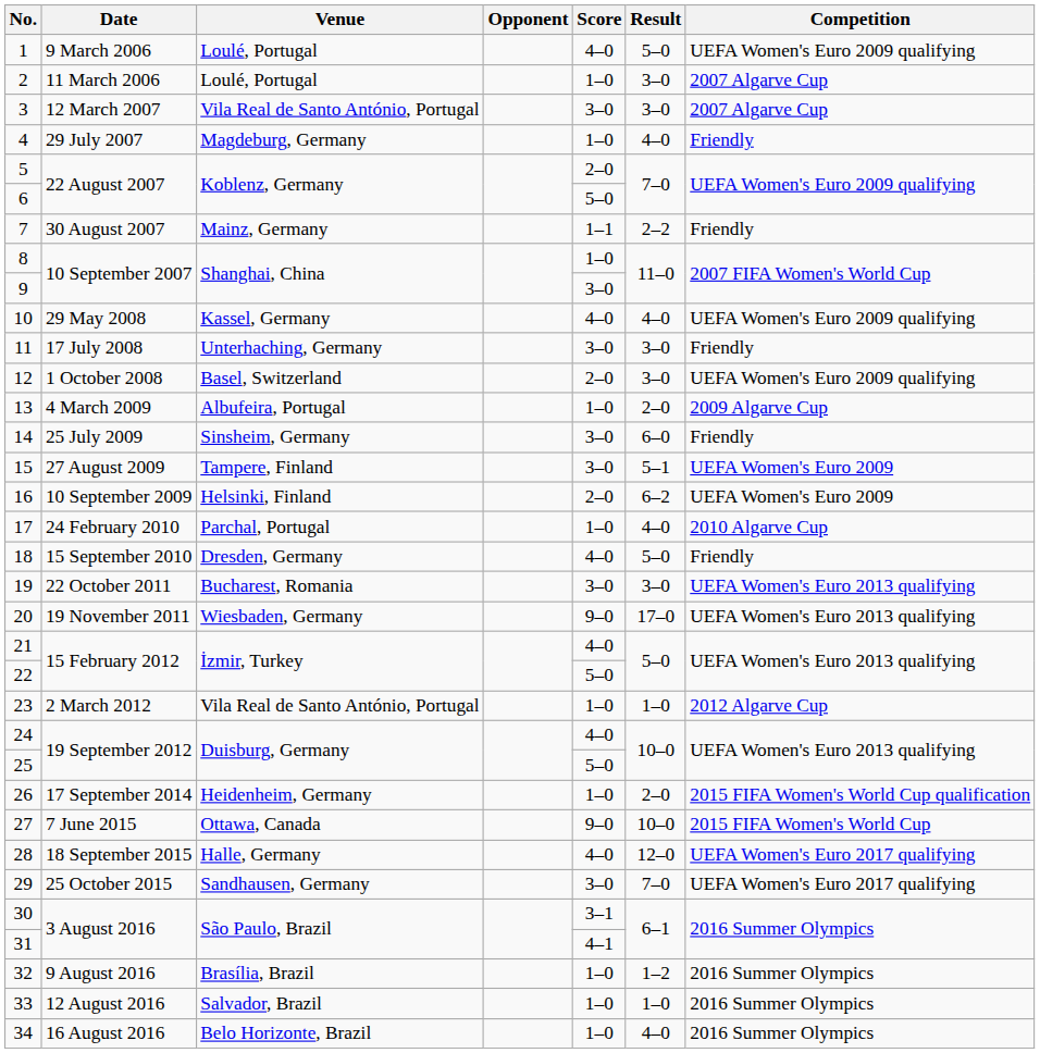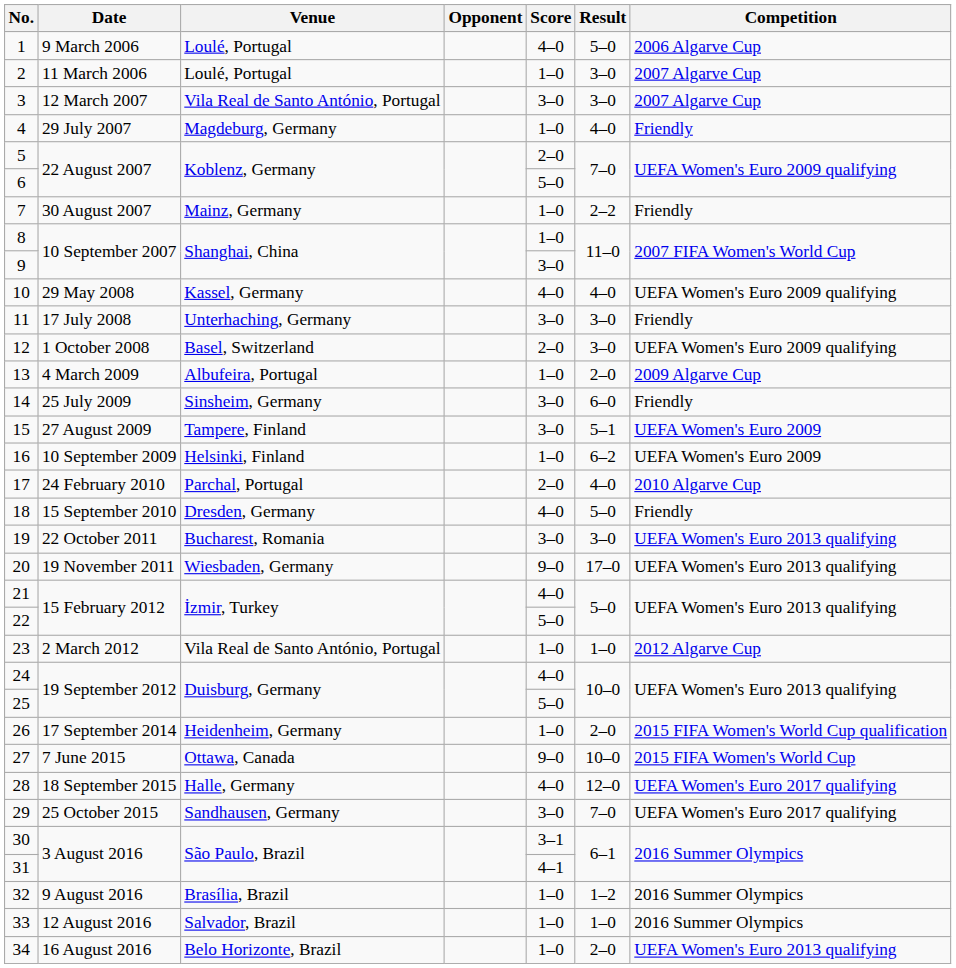1 | Competition: UEFA Women's Euro 2009 qualifying -> 2006 Algarve Cup
7 | Score: 1–1 -> 1–0
16 | Score: 2–0 -> 1–0
17 | Score: 1–0 -> 2–0
34 | Result: 4–0 -> 2–0
34 | Competition: 2016 Summer Olympics -> UEFA Women's Euro 2013 qualifying
